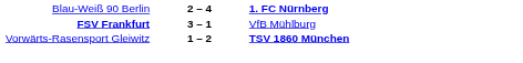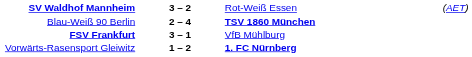+ row: SV Waldhof Mannheim | 3 – 2 | Rot-Weiß Essen | (AET)
Blau-Weiß 90 Berlin | column 3: 1. FC Nürnberg -> TSV 1860 München
Vorwärts-Rasensport Gleiwitz | column 3: TSV 1860 München -> 1. FC Nürnberg
